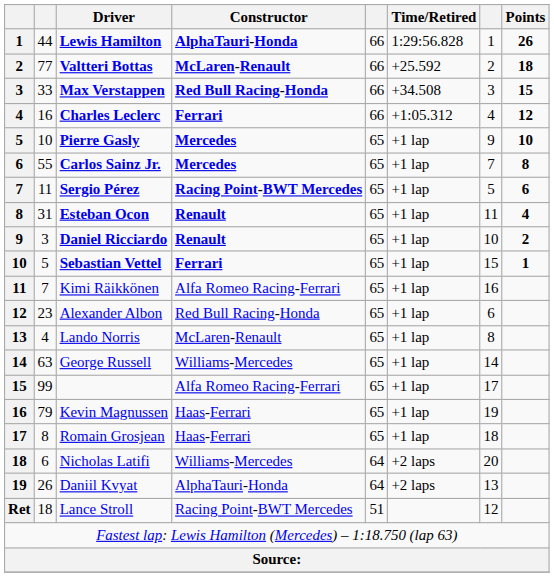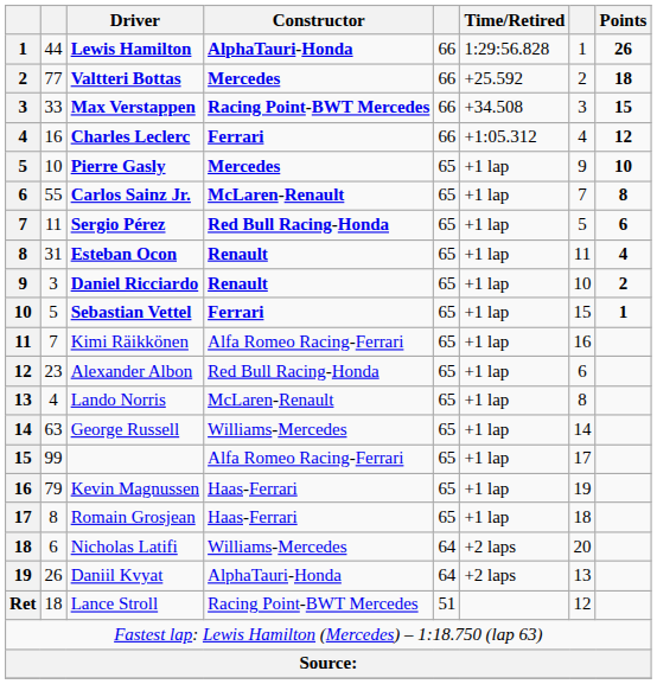Valtteri Bottas | Constructor: McLaren-Renault -> Mercedes
Max Verstappen | Constructor: Red Bull Racing-Honda -> Racing Point-BWT Mercedes
Carlos Sainz Jr. | Constructor: Mercedes -> McLaren-Renault
Sergio Pérez | Constructor: Racing Point-BWT Mercedes -> Red Bull Racing-Honda
